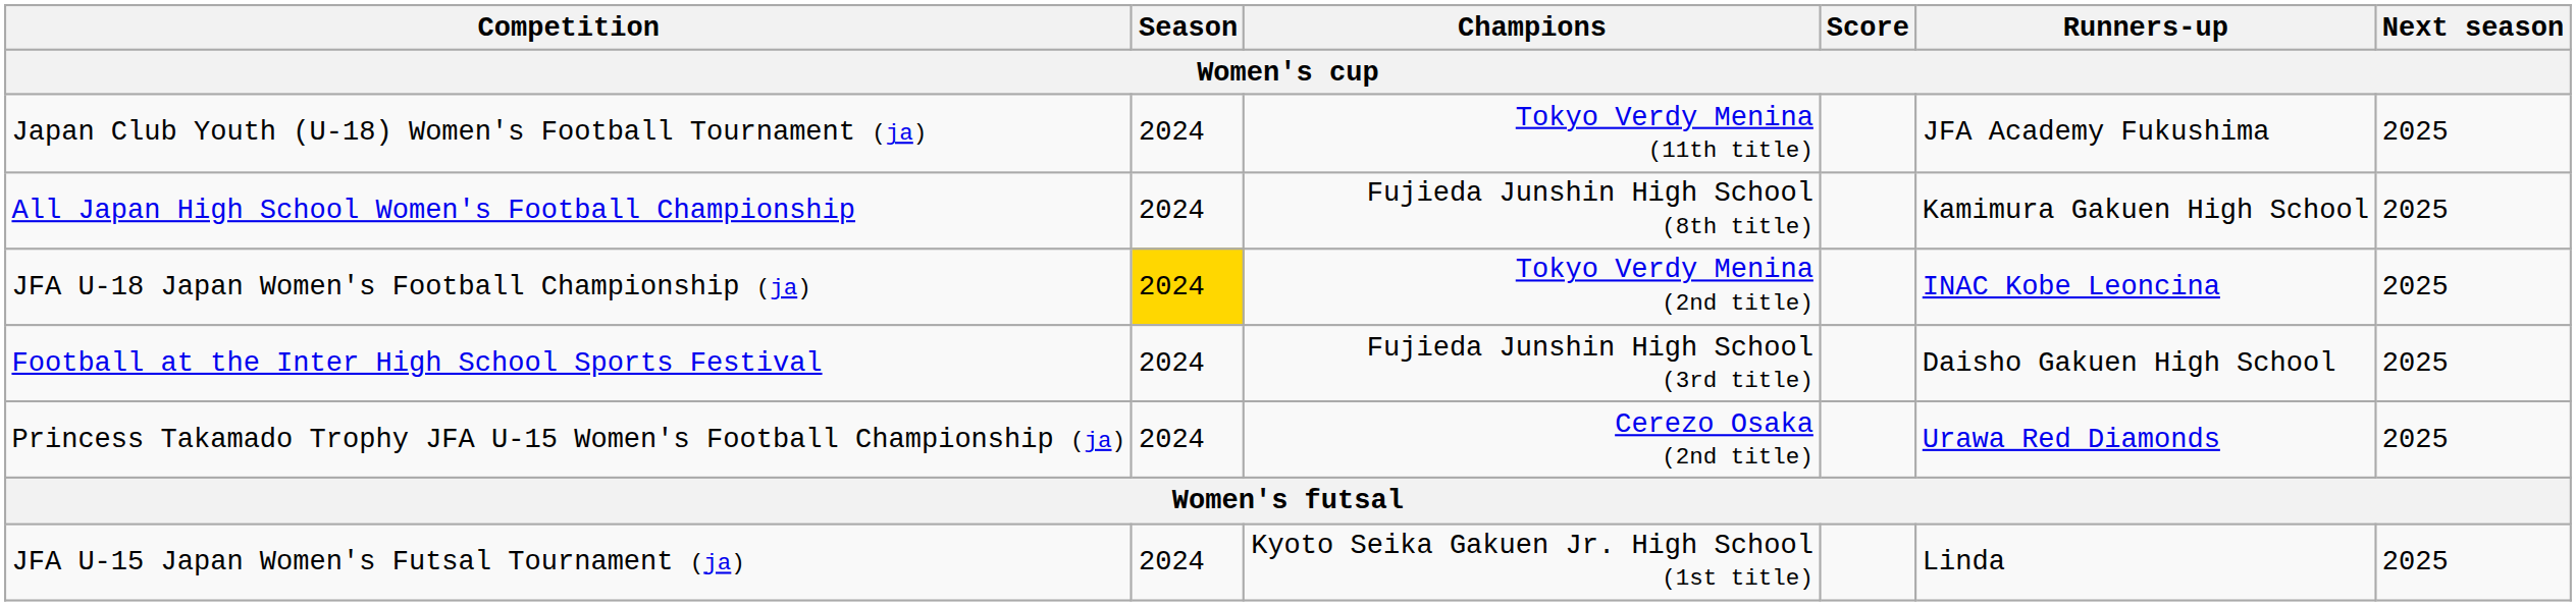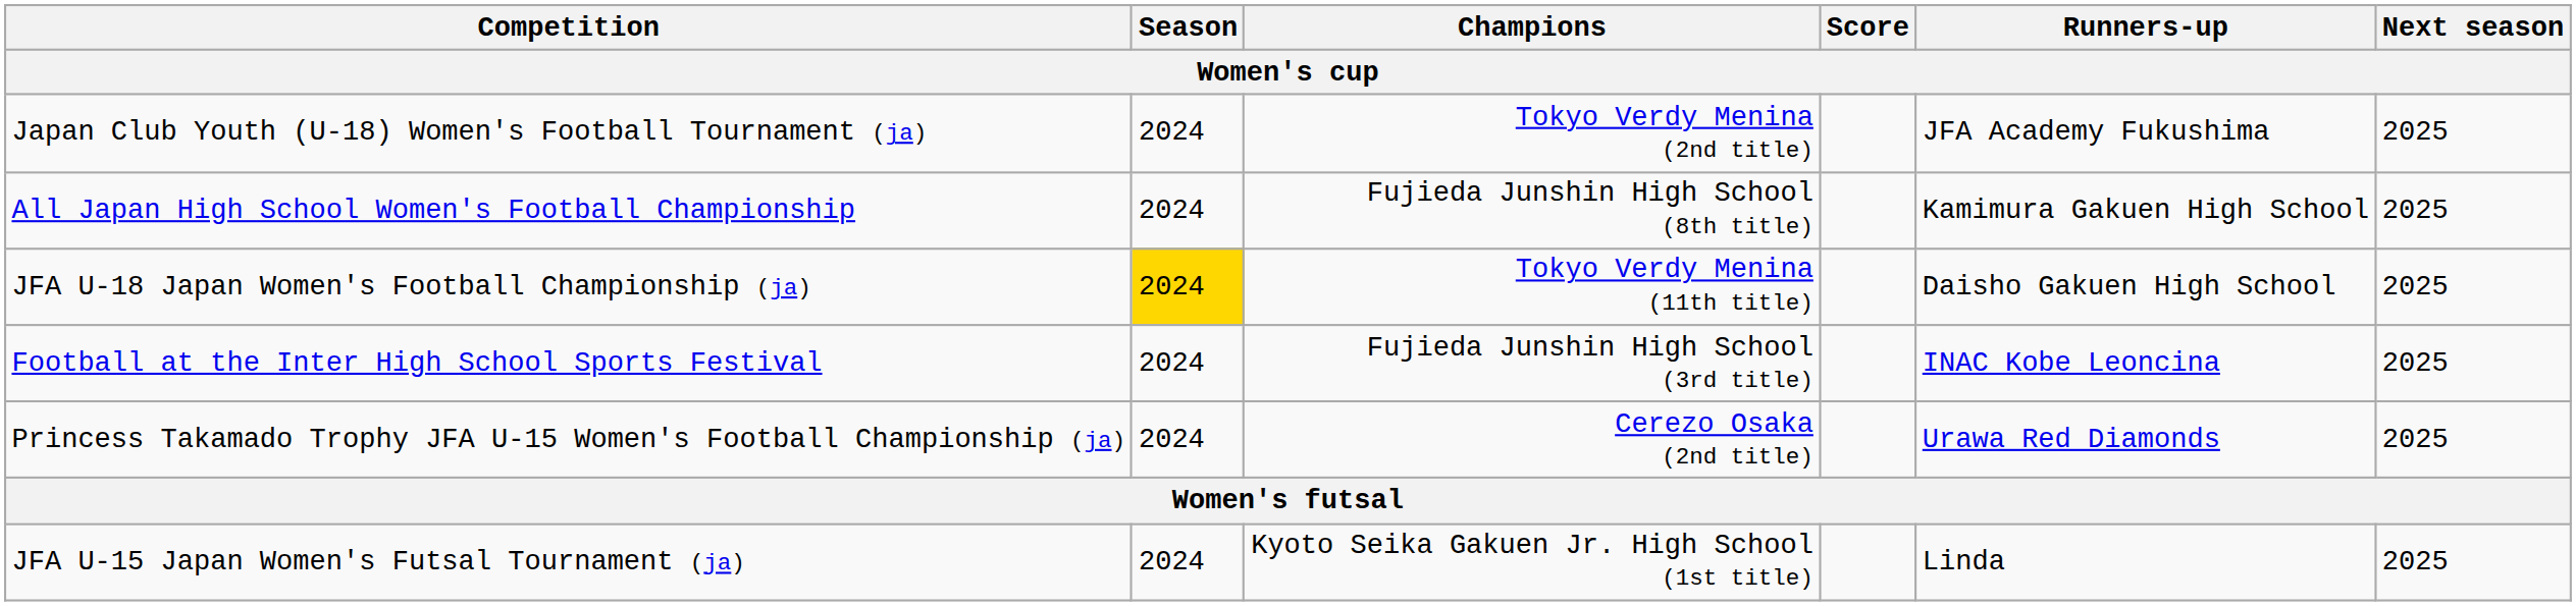Japan Club Youth (U-18) Women's Football Tournament (ja) | Champions: Tokyo Verdy Menina (11th title) -> Tokyo Verdy Menina (2nd title)
JFA U-18 Japan Women's Football Championship (ja) | Champions: Tokyo Verdy Menina (2nd title) -> Tokyo Verdy Menina (11th title)
JFA U-18 Japan Women's Football Championship (ja) | Runners-up: INAC Kobe Leoncina -> Daisho Gakuen High School
Football at the Inter High School Sports Festival | Runners-up: Daisho Gakuen High School -> INAC Kobe Leoncina
